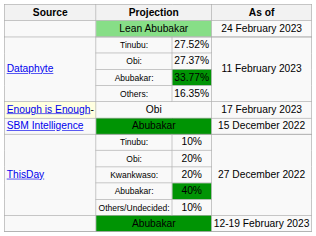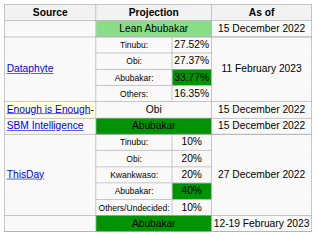Lean Abubakar | As of: 24 February 2023 -> 15 December 2022
Obi | As of: 17 February 2023 -> 15 December 2022
